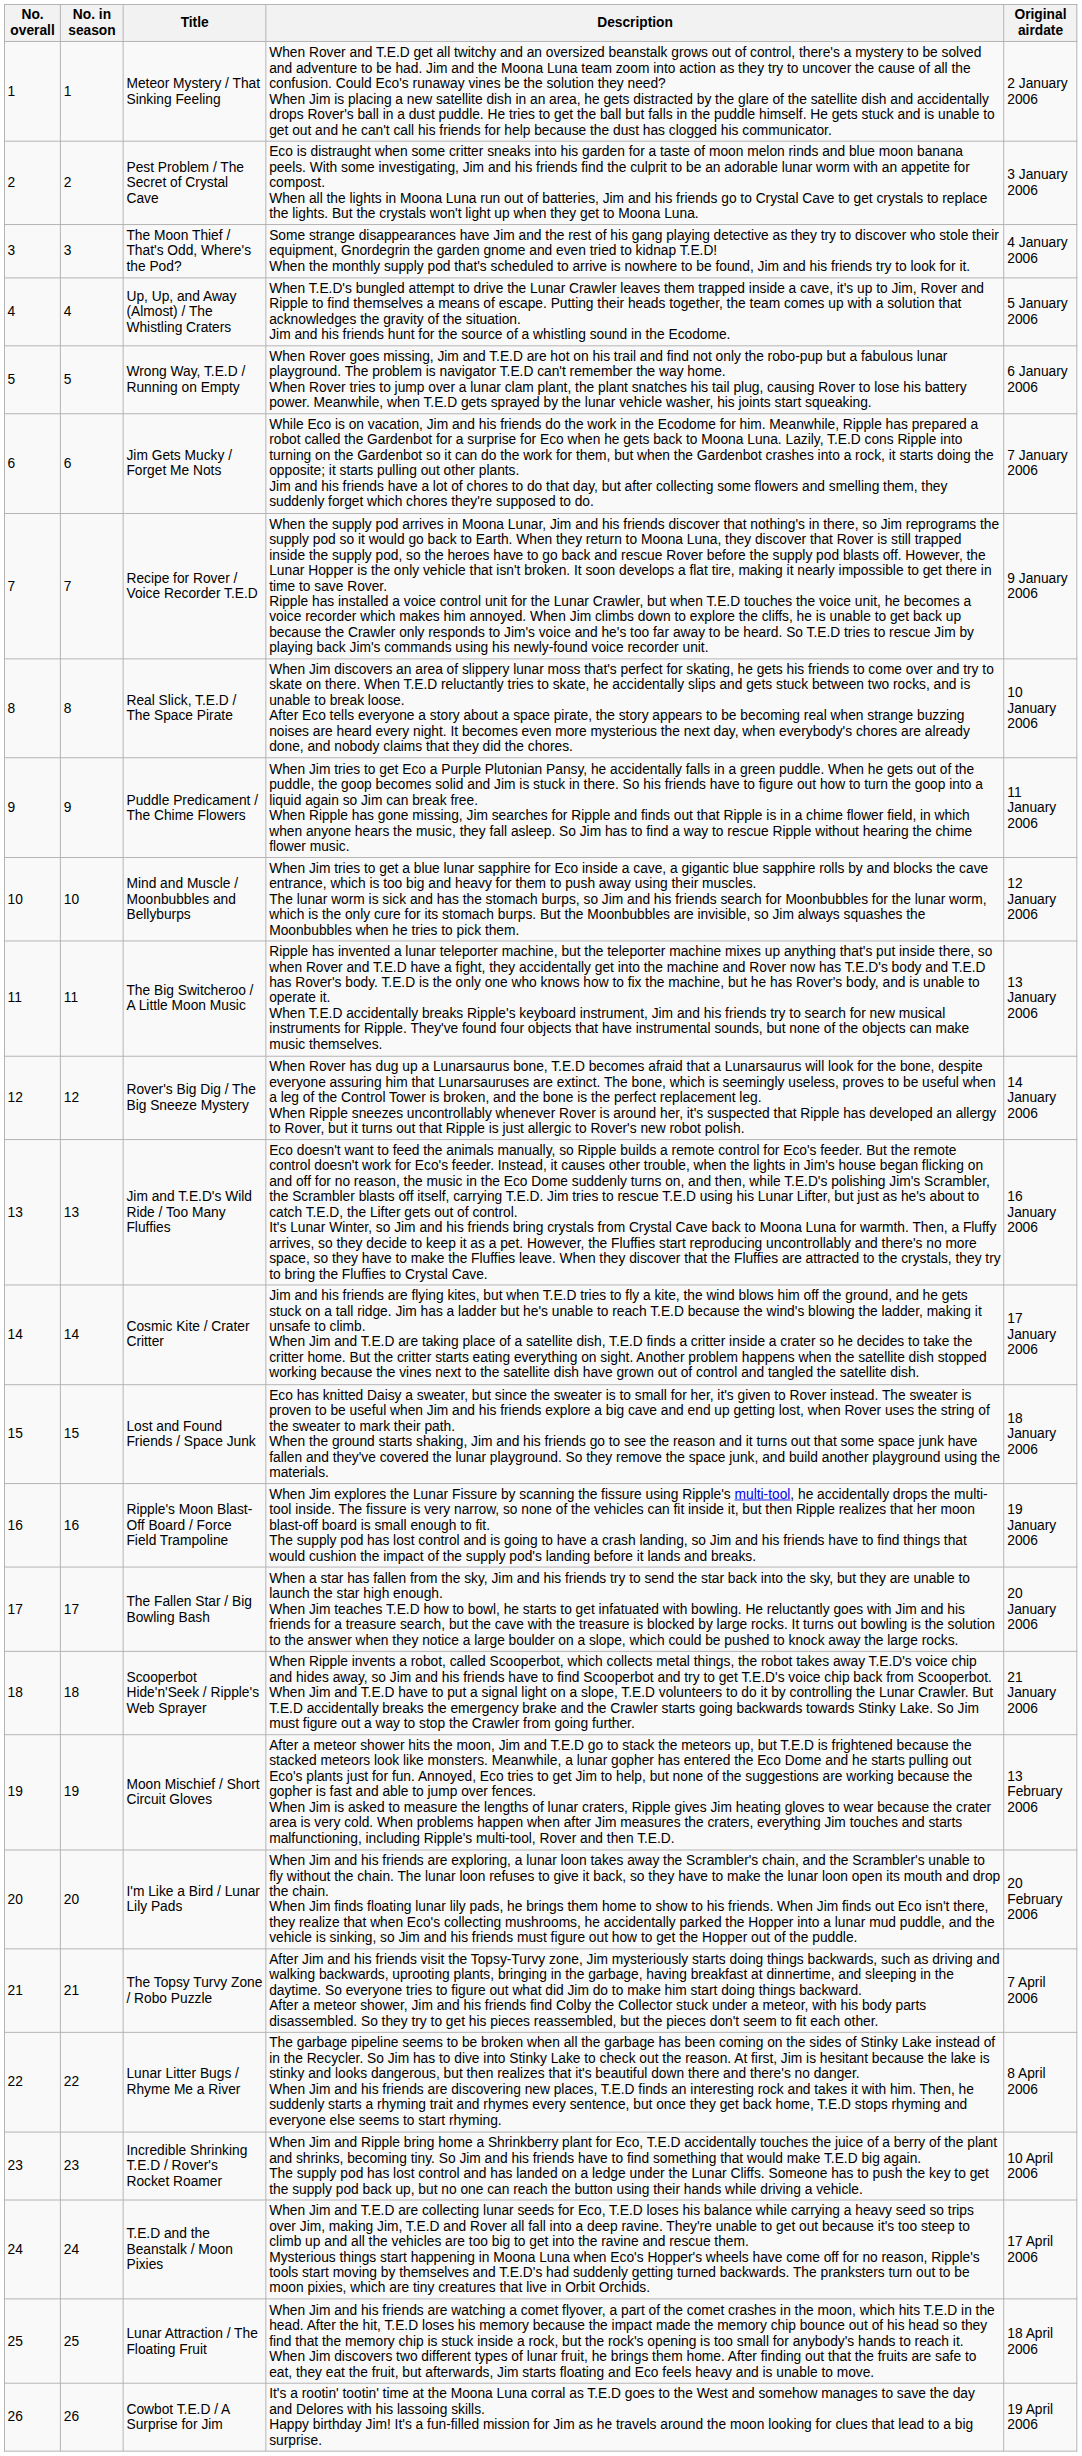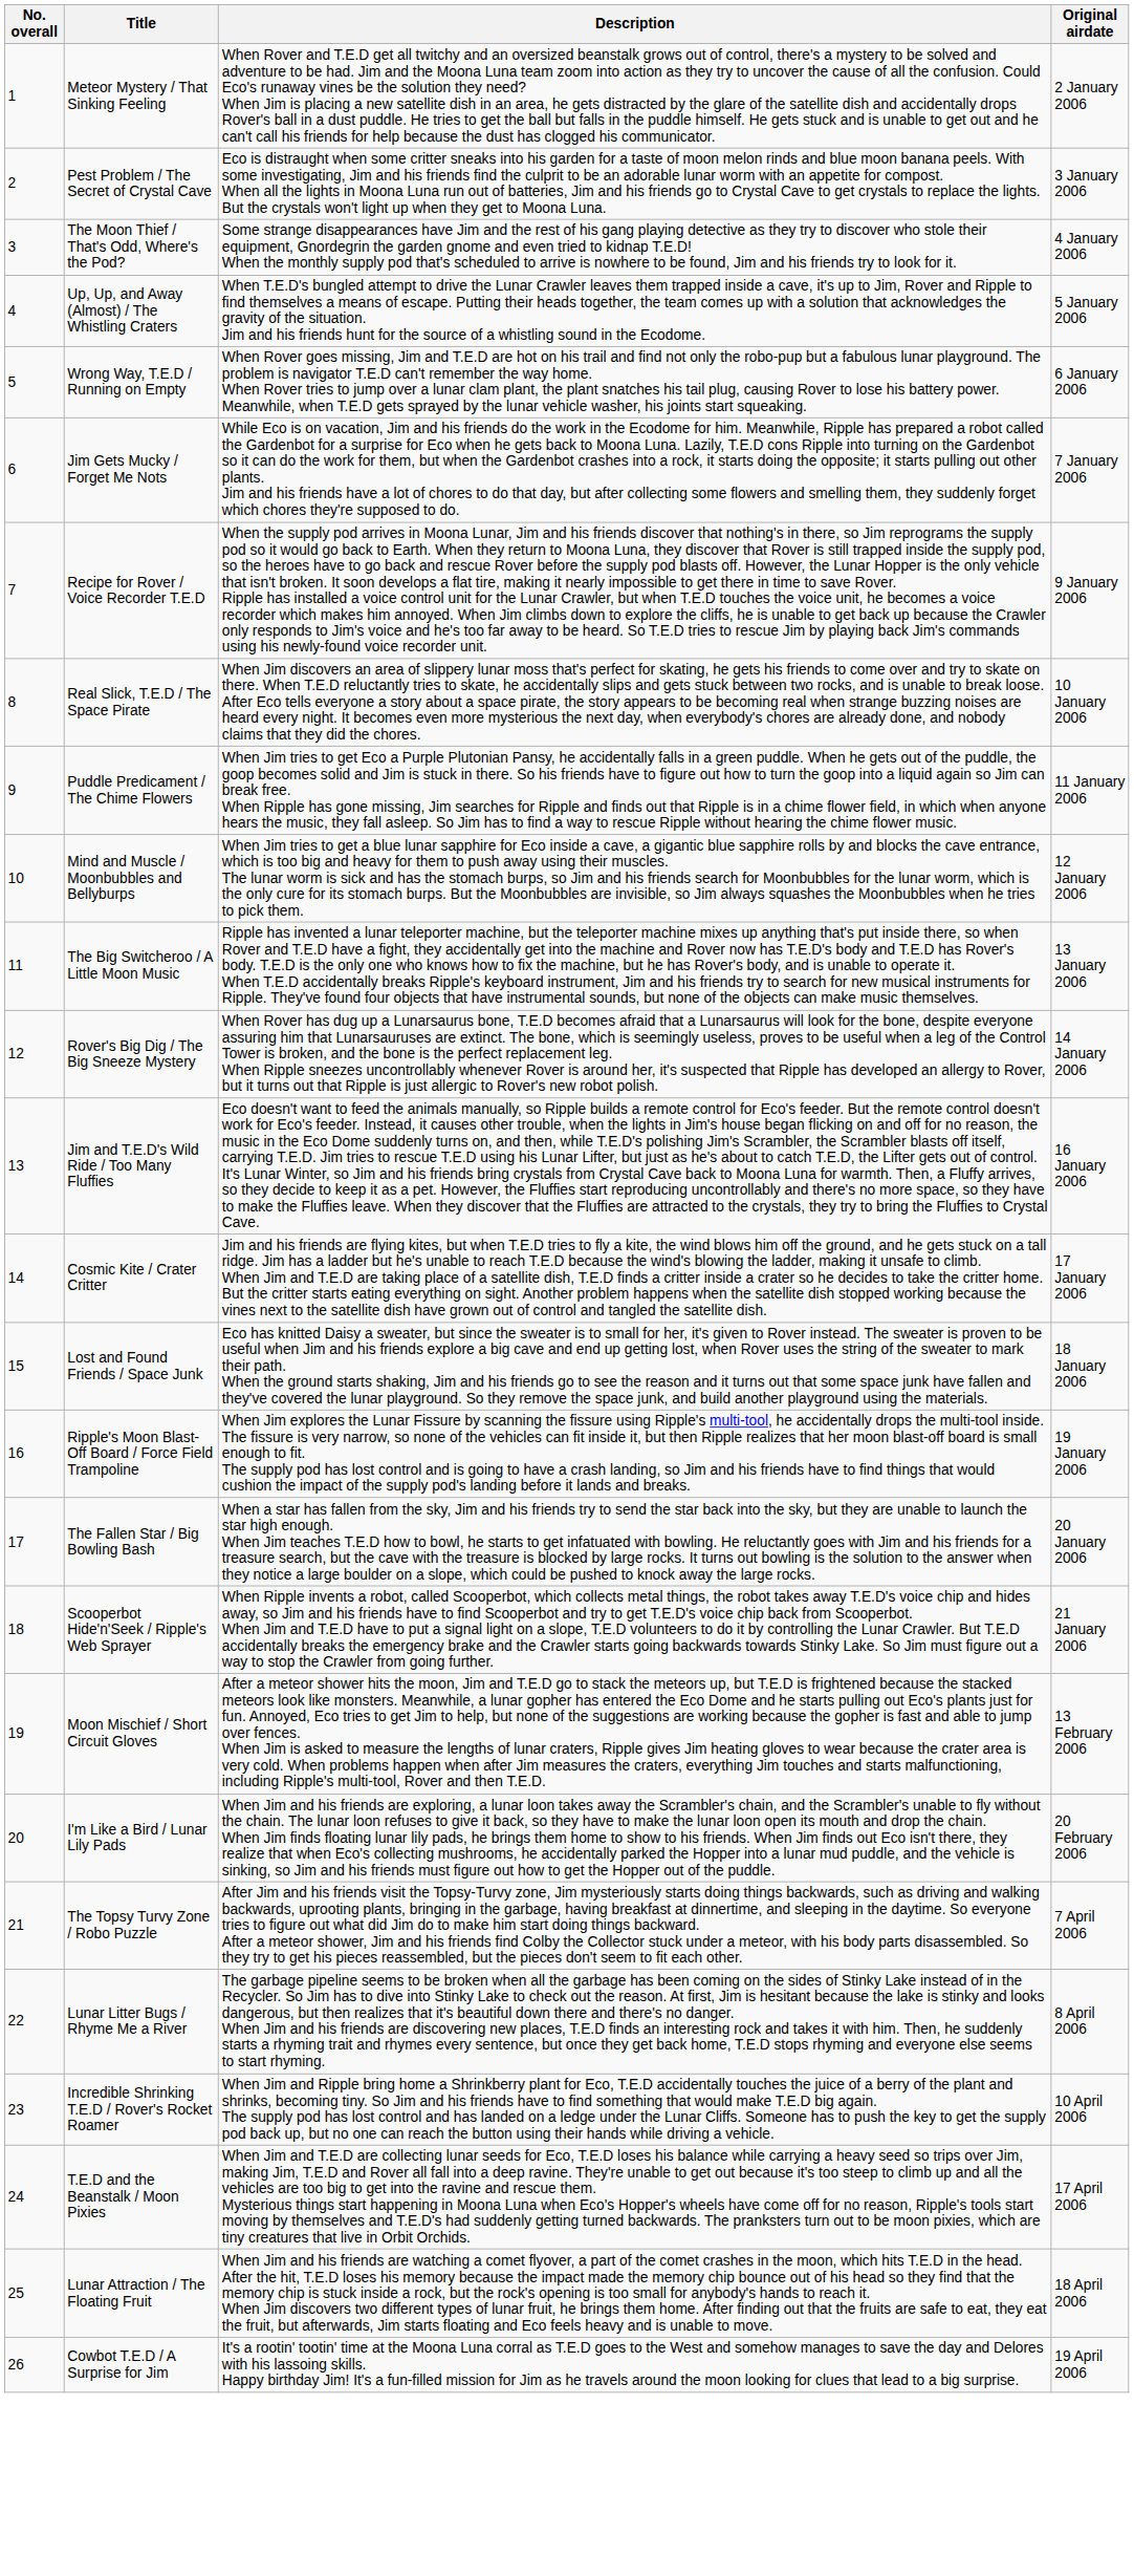- column: No. in season | 1 | 2 | 3 | 4 | 5 | 6 | 7 | 8 | 9 | 10 | 11 | 12 | 13 | 14 | 15 | 16 | 17 | 18 | 19 | 20 | 21 | 22 | 23 | 24 | 25 | 26
